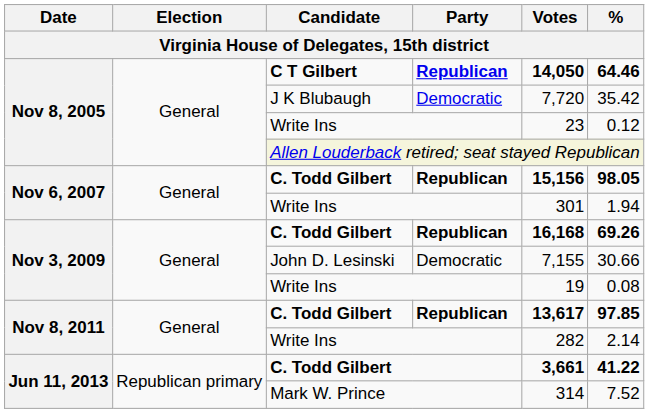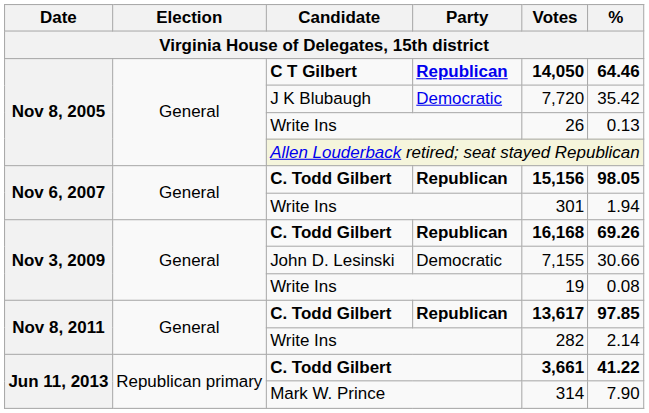Nov 8, 2005 / Write Ins | Votes: 23 -> 26
Nov 8, 2005 / Write Ins | %: 0.12 -> 0.13
Mark W. Prince | %: 7.52 -> 7.90
